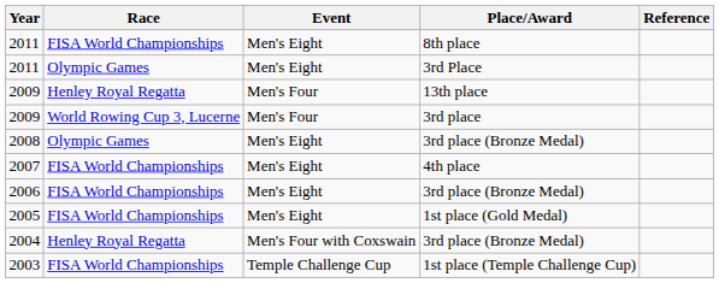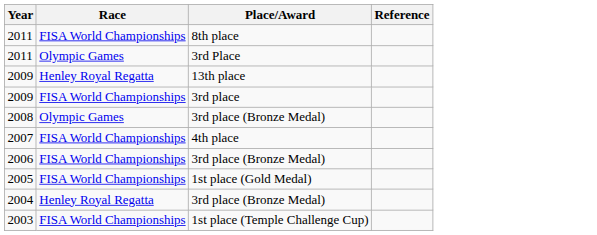- column: Event | Men's Eight | Men's Eight | Men's Four | Men's Four | Men's Eight | Men's Eight | Men's Eight | Men's Eight | Men's Four with Coxswain | Temple Challenge Cup
2009 / 3rd place | Race: World Rowing Cup 3, Lucerne -> FISA World Championships
